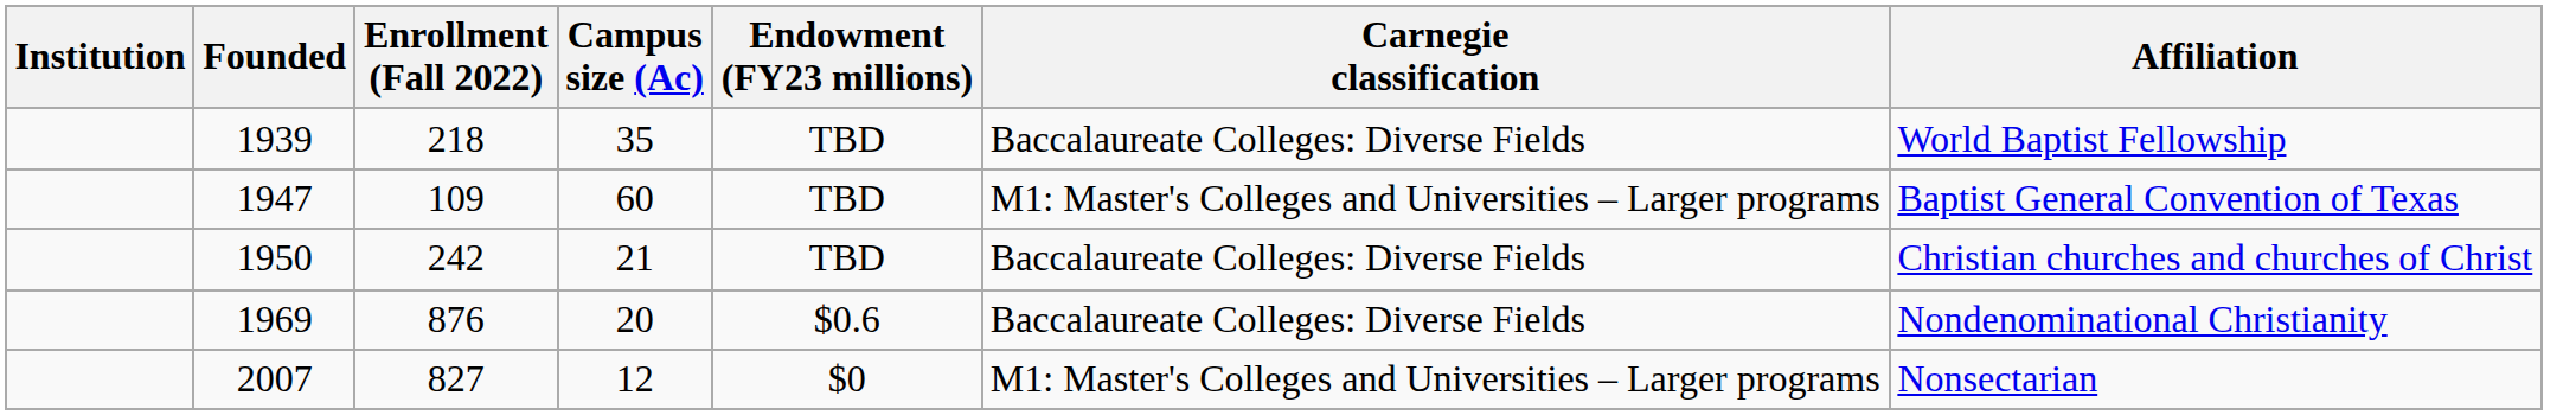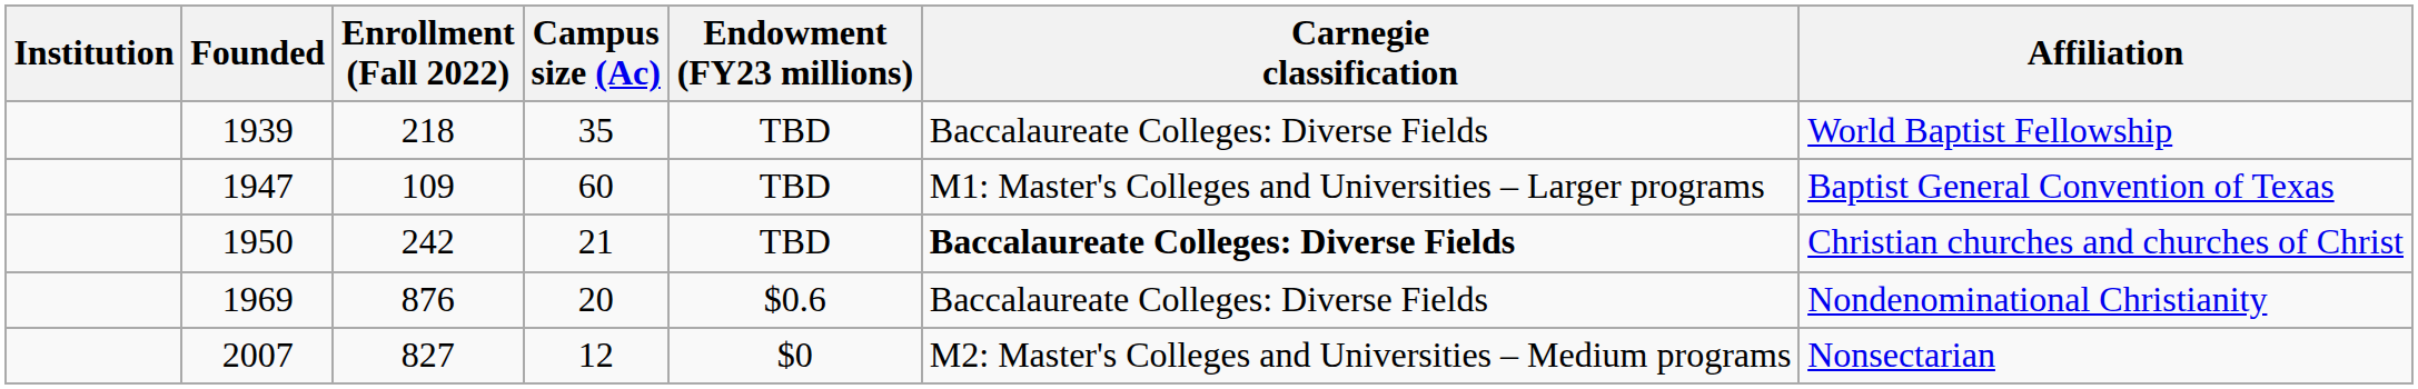1950 | Carnegie classification: normal -> bold
2007 | Carnegie classification: M1: Master's Colleges and Universities – Larger programs -> M2: Master's Colleges and Universities – Medium programs
